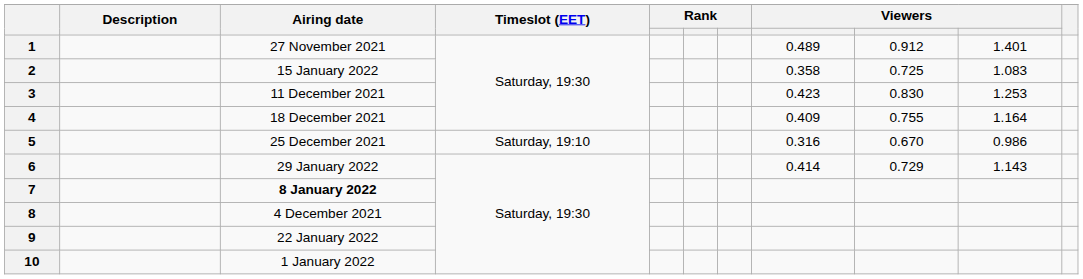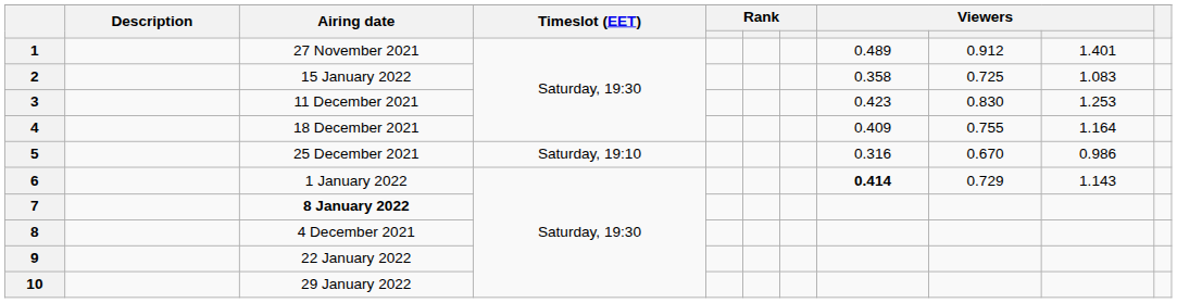6 | Airing date: 29 January 2022 -> 1 January 2022
6 | column 8: normal -> bold
10 | Airing date: 1 January 2022 -> 29 January 2022
